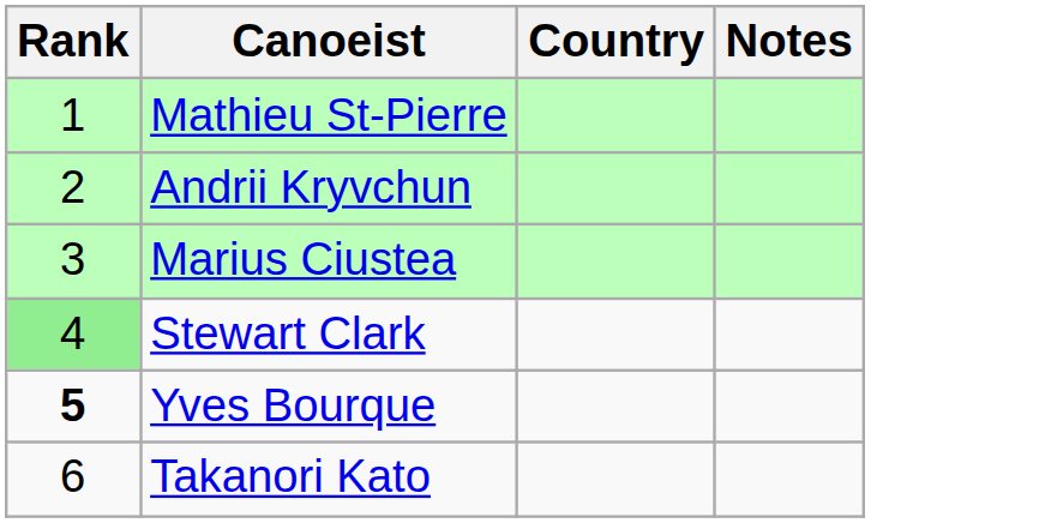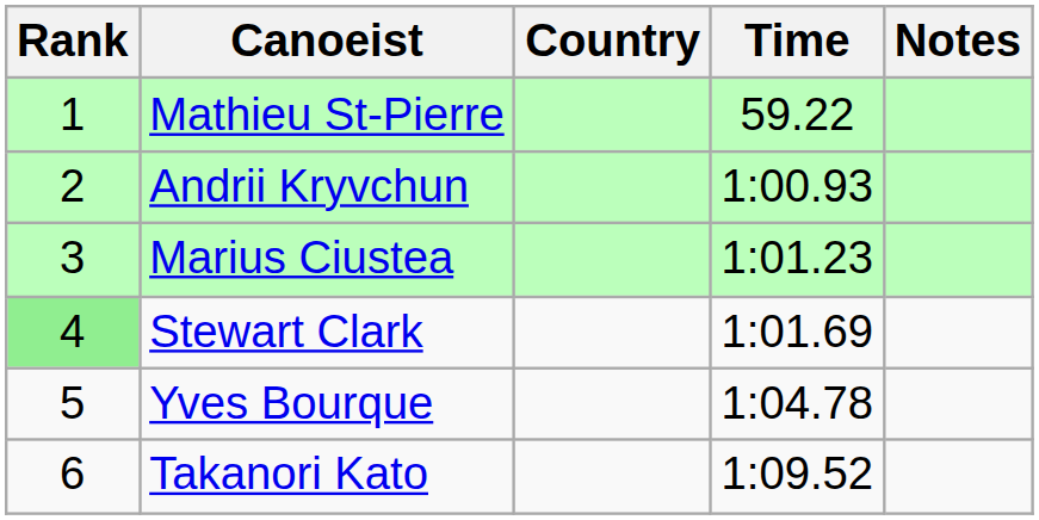+ column: Time | 59.22 | 1:00.93 | 1:01.23 | 1:01.69 | 1:04.78 | 1:09.52
Yves Bourque | Rank: bold -> normal
